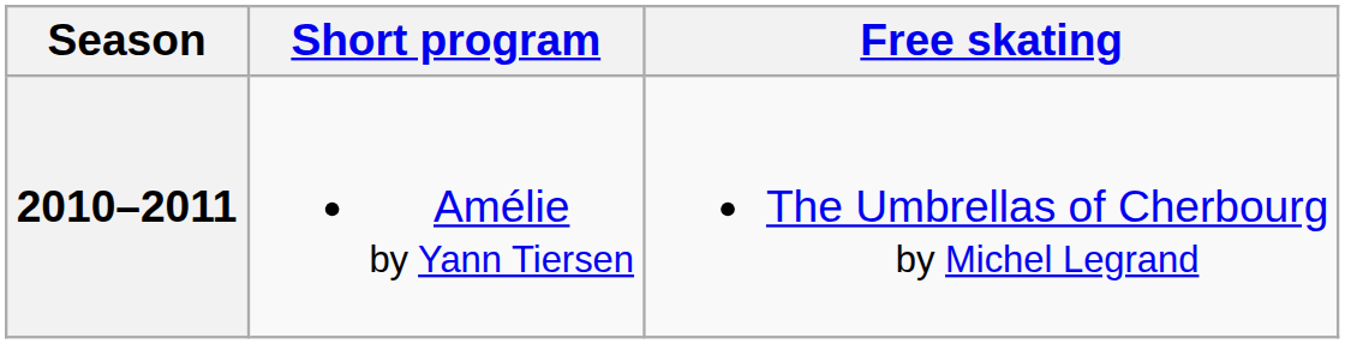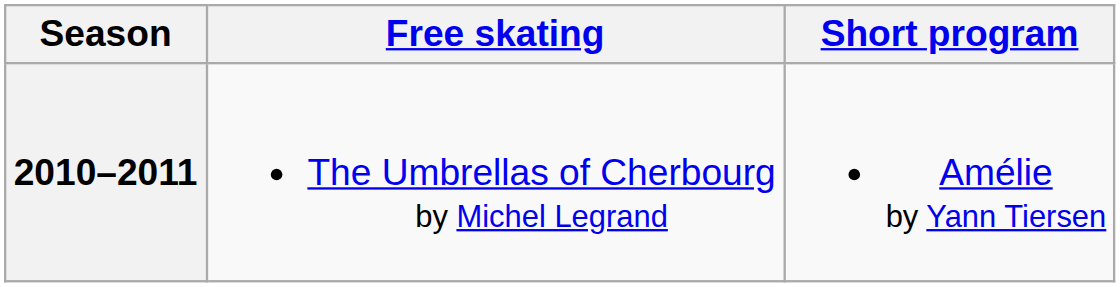columns swapped: Short program <-> Free skating
